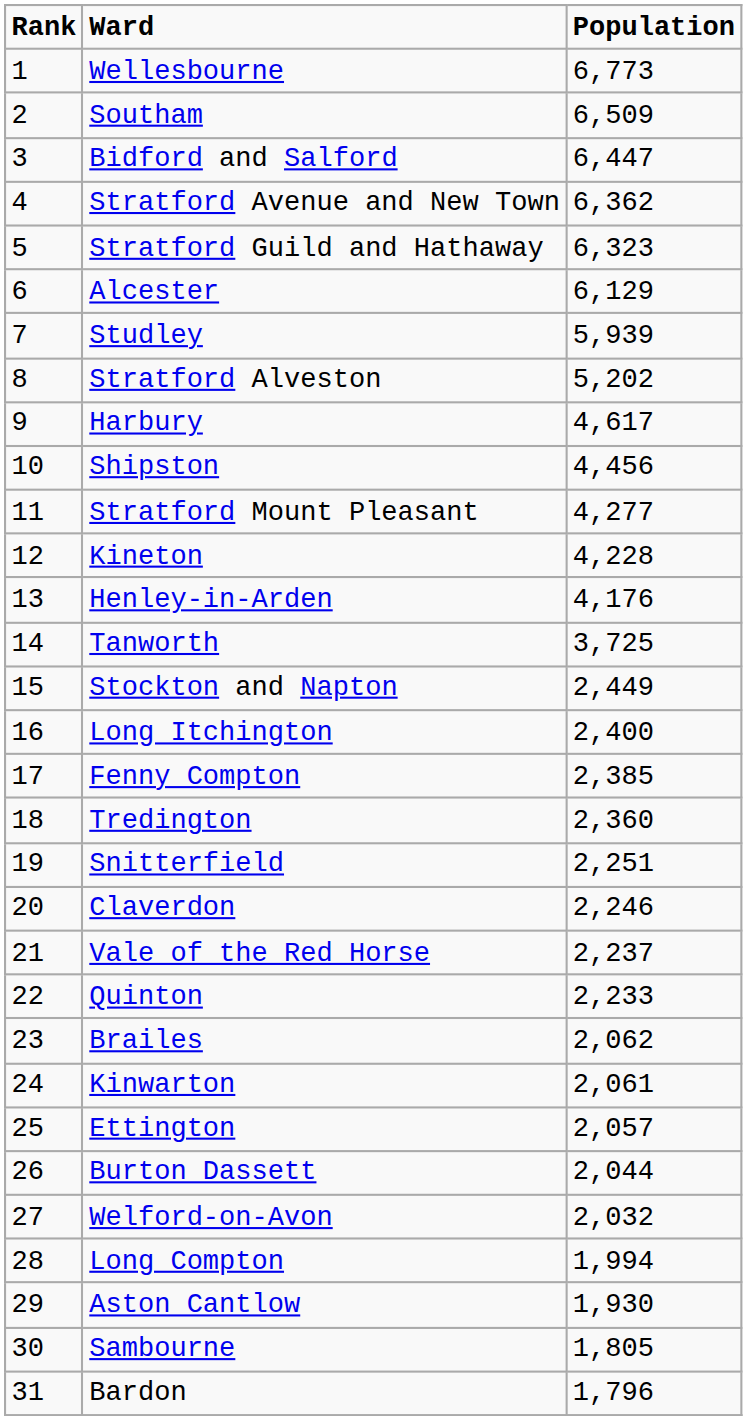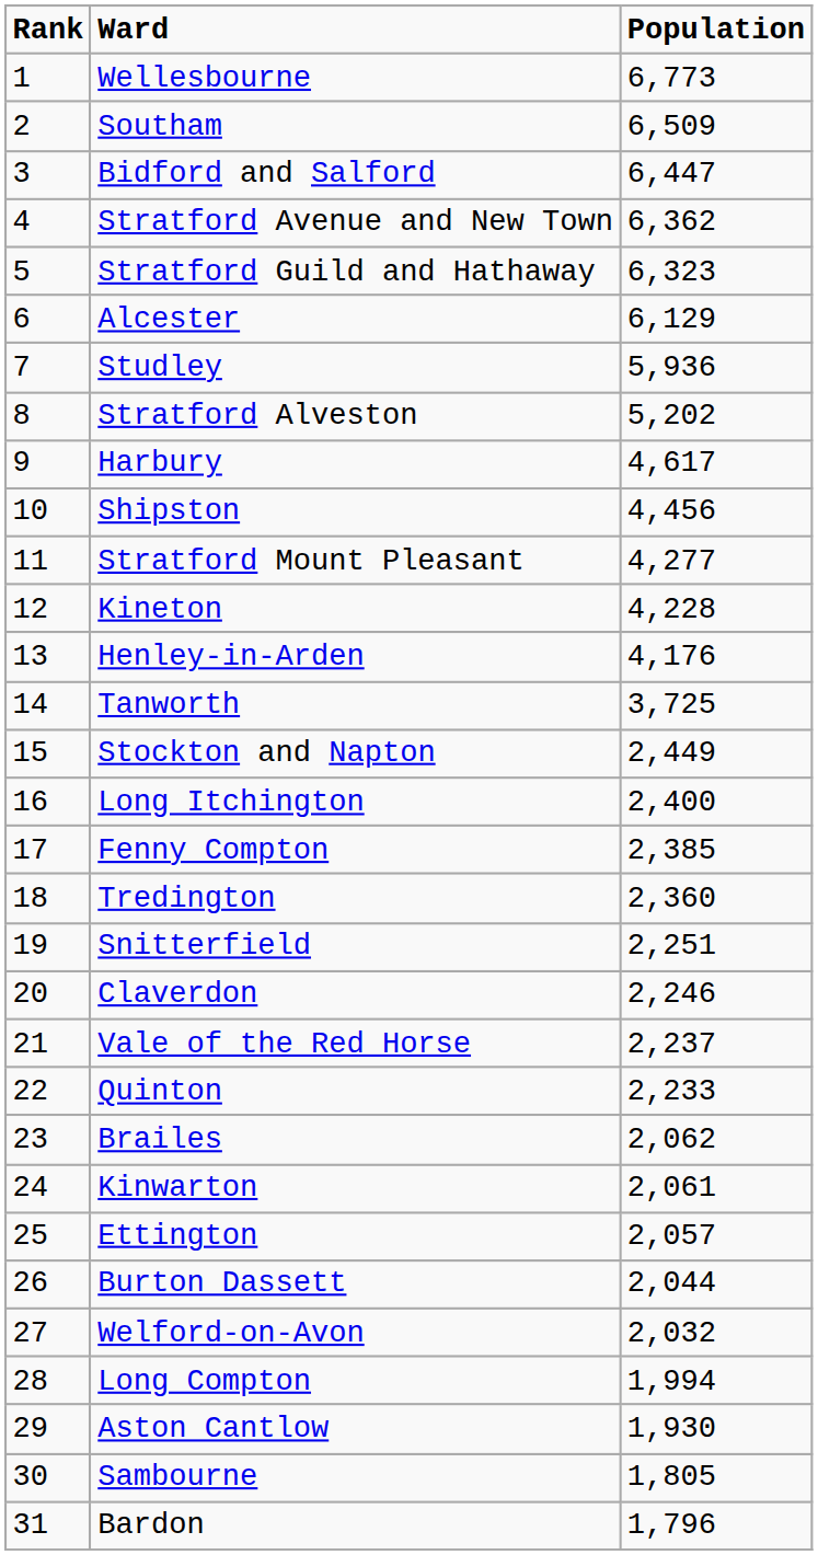Studley | Population: 5,939 -> 5,936
